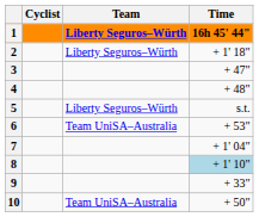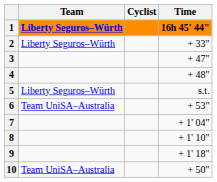columns swapped: Cyclist <-> Team
2 | Time: + 1' 18" -> + 33"
8 | Time: lightblue background -> no background
9 | Time: + 33" -> + 1' 18"
